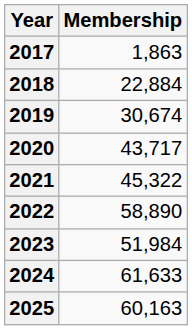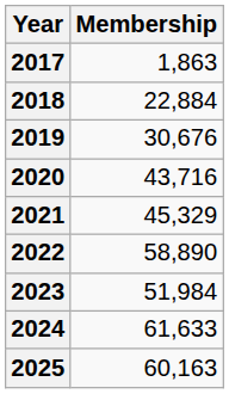2019 | Membership: 30,674 -> 30,676
2020 | Membership: 43,717 -> 43,716
2021 | Membership: 45,322 -> 45,329
